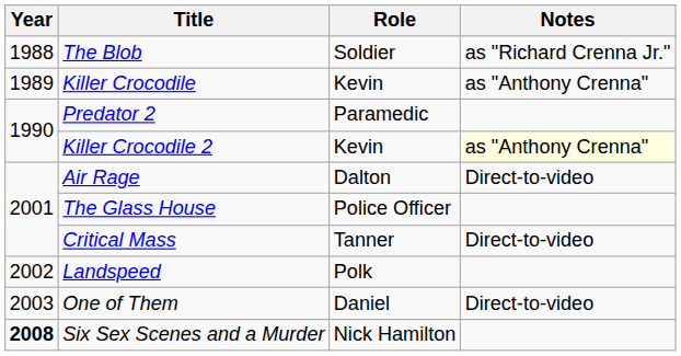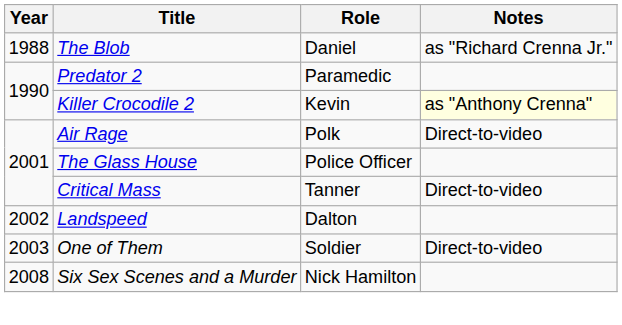The Blob | Role: Soldier -> Daniel
- row: 1989 | Killer Crocodile | Kevin | as "Anthony Crenna"
Air Rage | Role: Dalton -> Polk
Landspeed | Role: Polk -> Dalton
One of Them | Role: Daniel -> Soldier
Six Sex Scenes and a Murder | Year: bold -> normal
